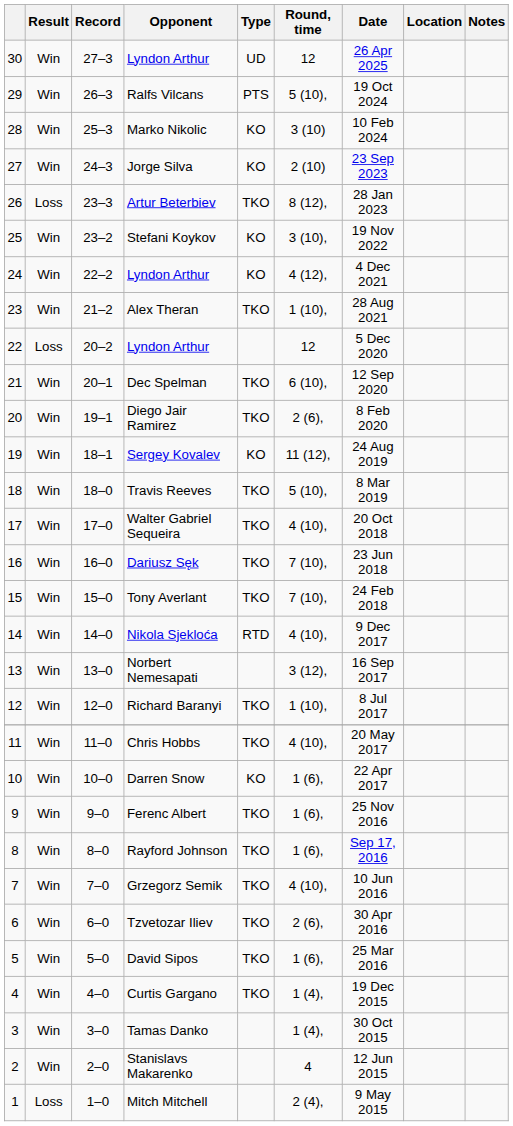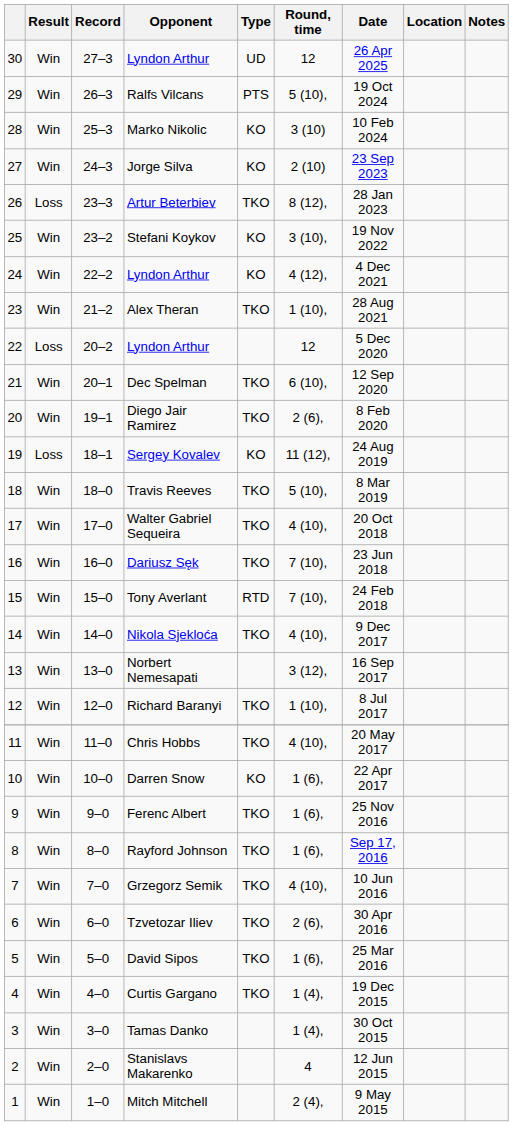Sergey Kovalev | Result: Win -> Loss
Tony Averlant | Type: TKO -> RTD
Nikola Sjekloća | Type: RTD -> TKO
Mitch Mitchell | Result: Loss -> Win
